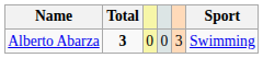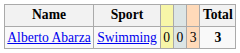columns swapped: Sport <-> Total
